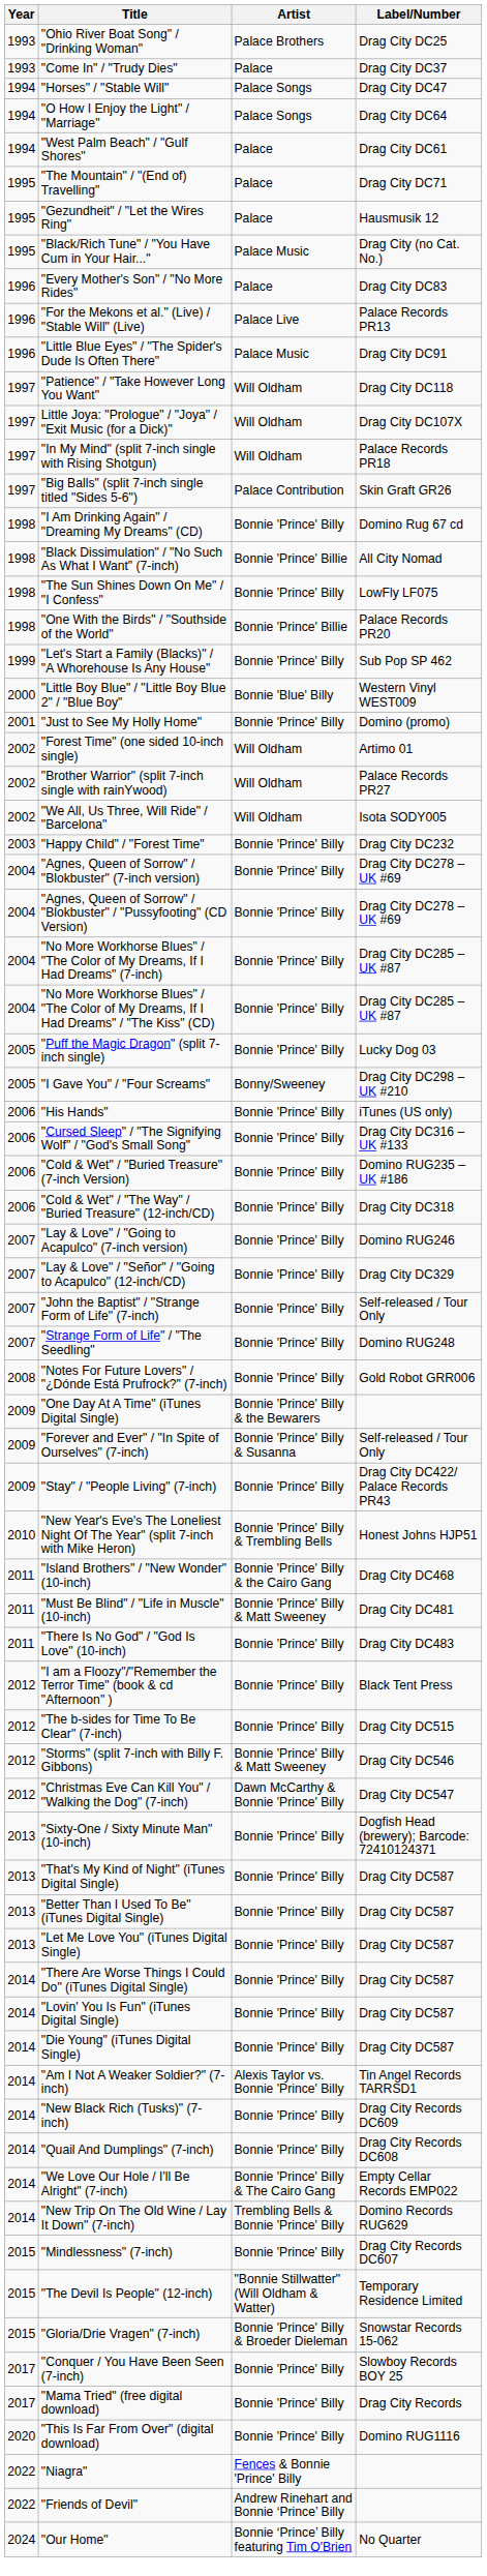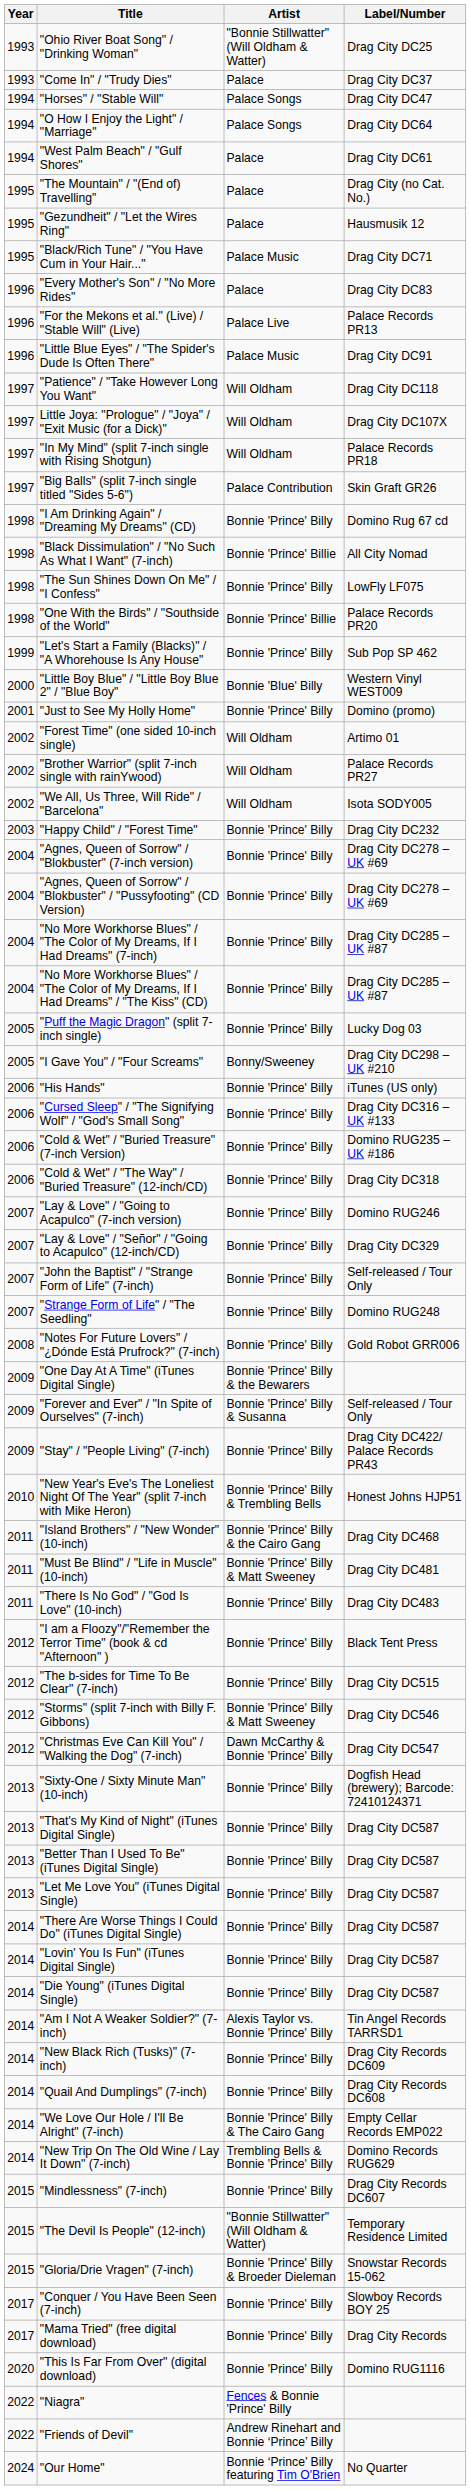"Ohio River Boat Song" / "Drinking Woman" | Artist: Palace Brothers -> "Bonnie Stillwatter" (Will Oldham & Watter)
"The Mountain" / "(End of) Travelling" | Label/Number: Drag City DC71 -> Drag City (no Cat. No.)
"Black/Rich Tune" / "You Have Cum in Your Hair..." | Label/Number: Drag City (no Cat. No.) -> Drag City DC71
